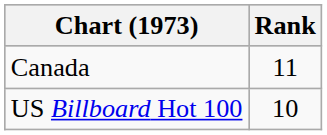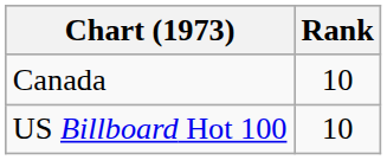Canada | Rank: 11 -> 10
